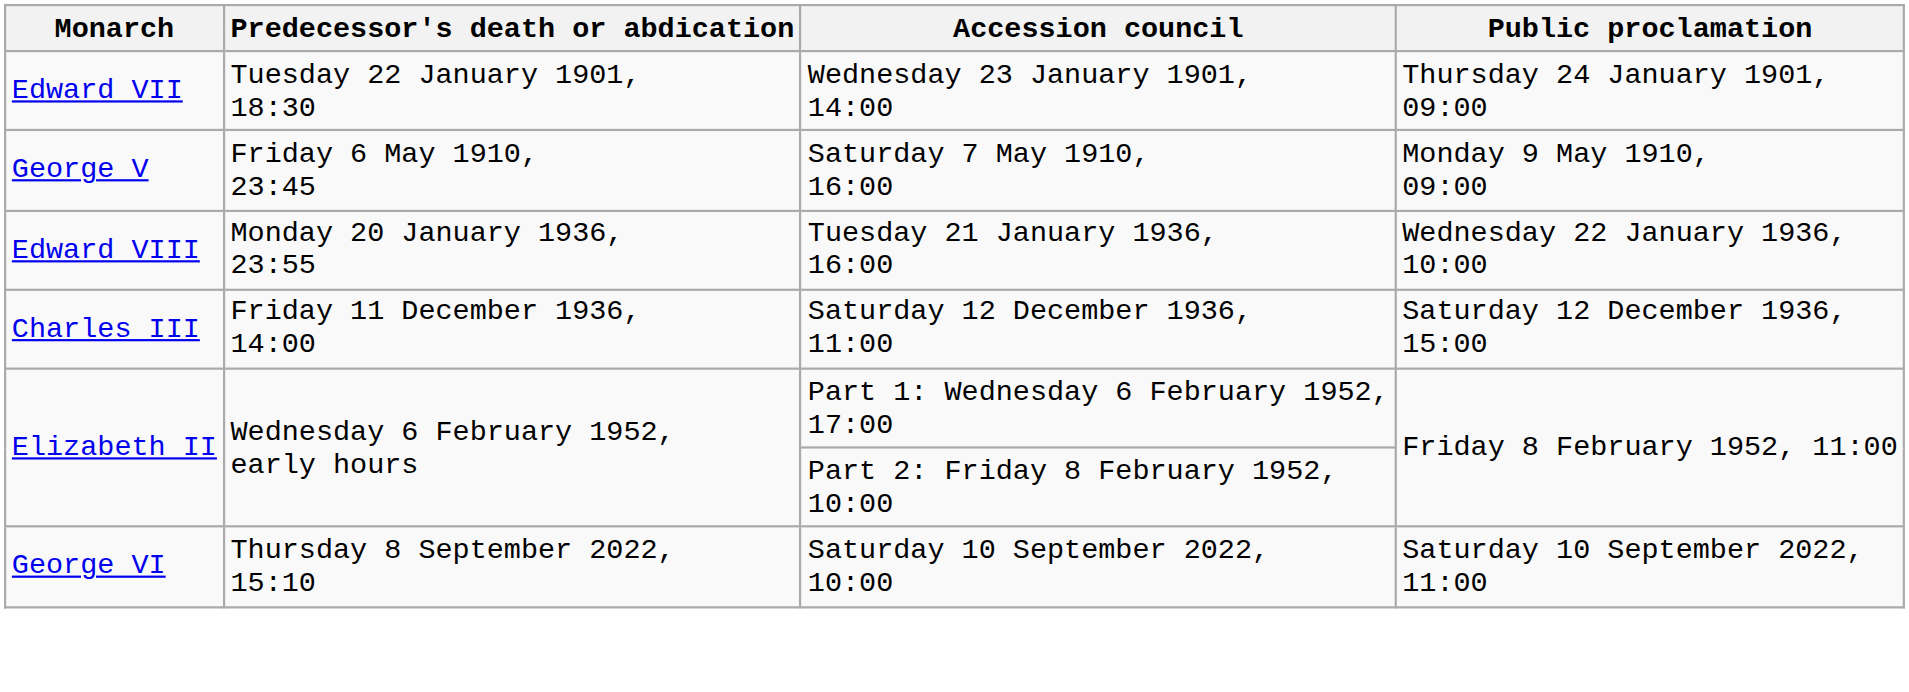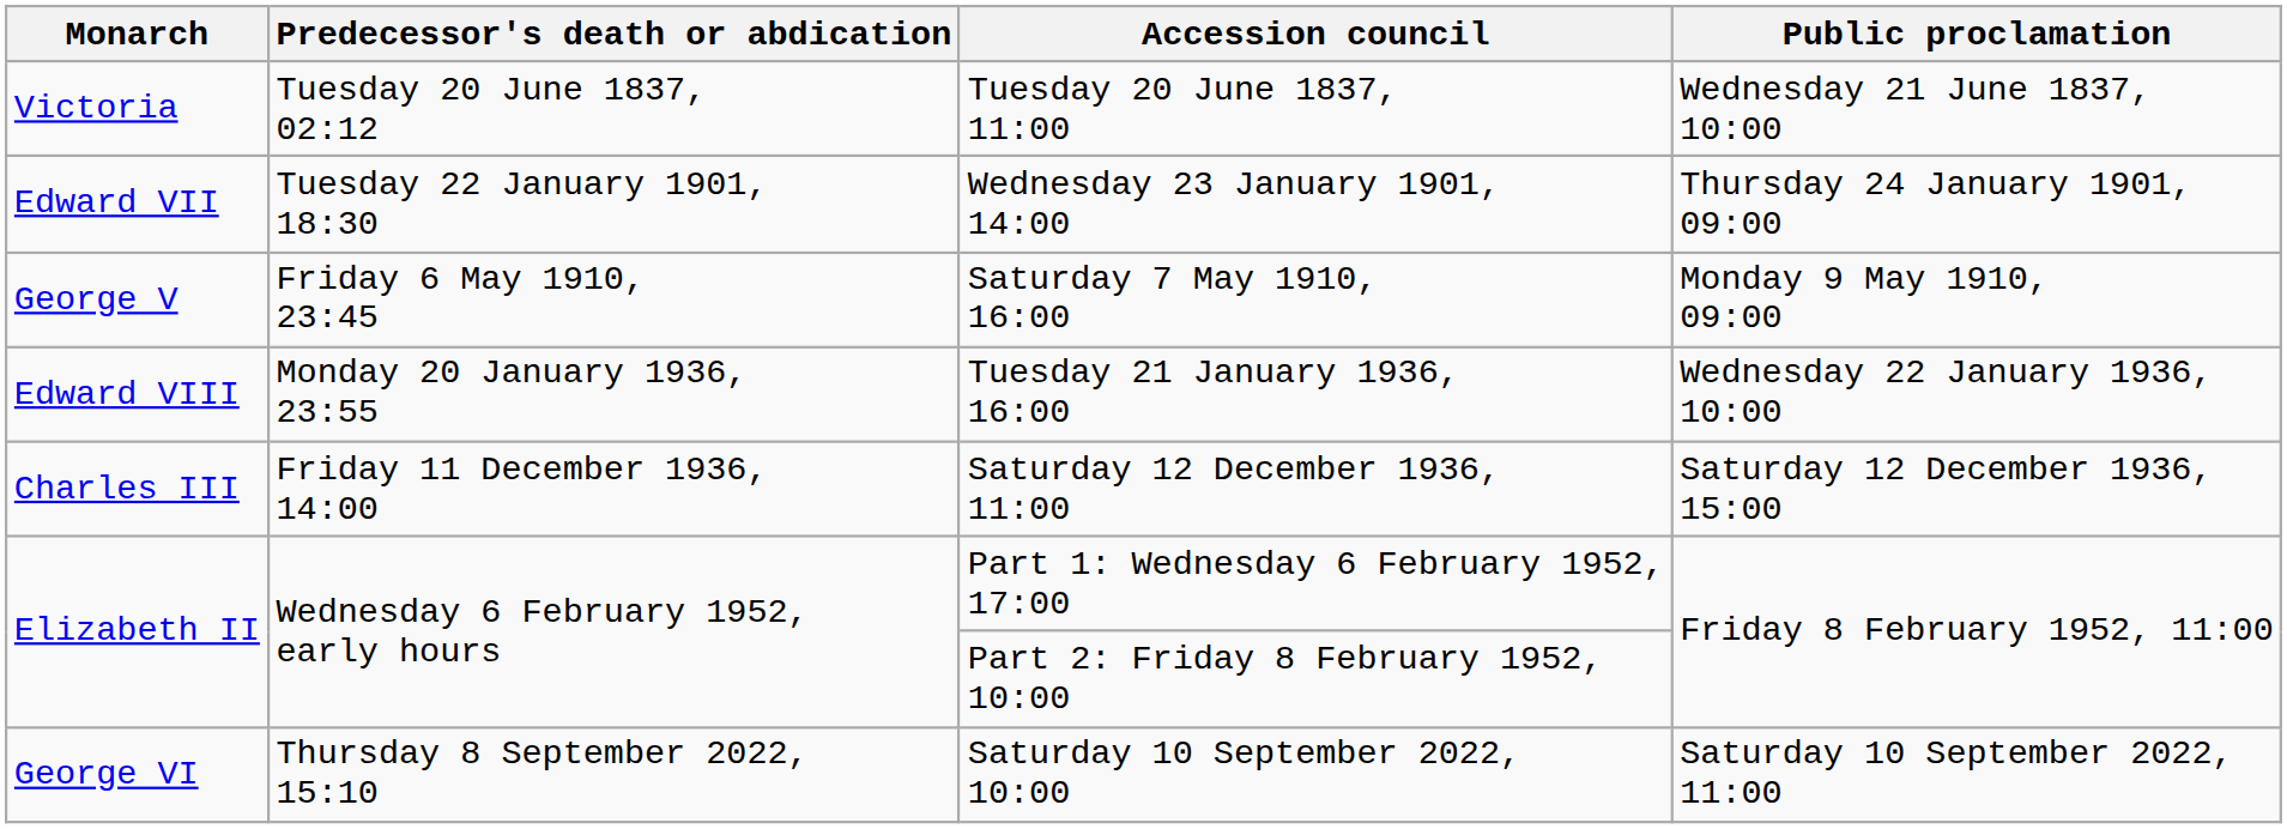+ row: Victoria | Tuesday 20 June 1837, 02:12 | Tuesday 20 June 1837, 11:00 | Wednesday 21 June 1837, 10:00
